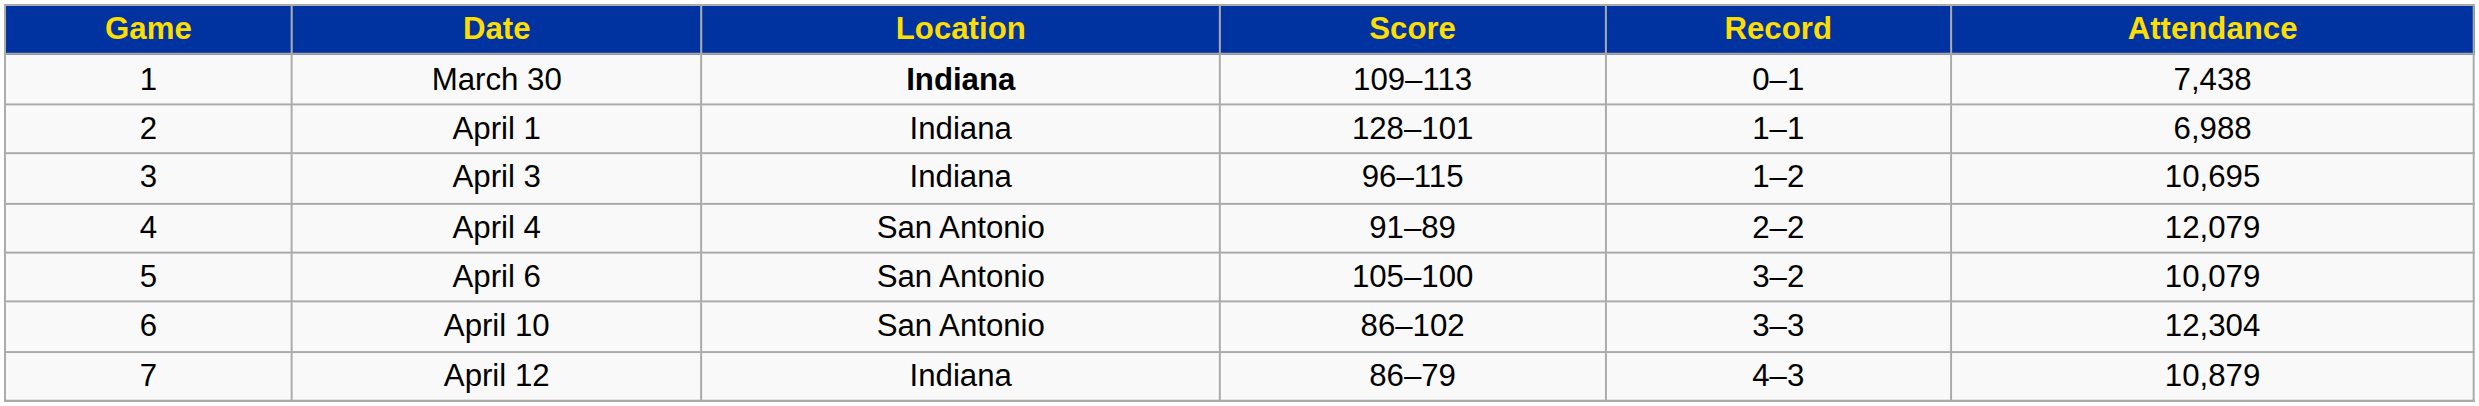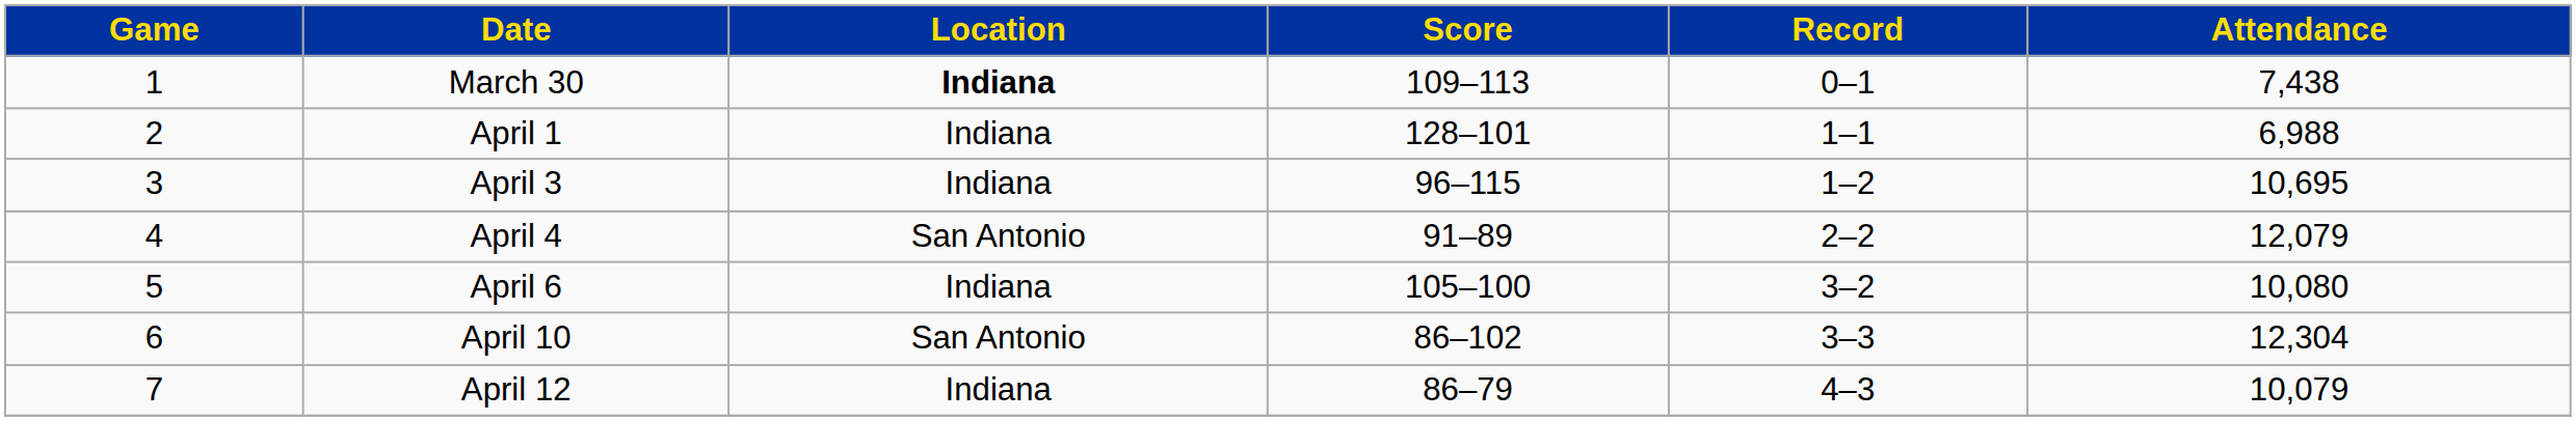April 6 | Location: San Antonio -> Indiana
April 6 | Attendance: 10,079 -> 10,080
April 12 | Attendance: 10,879 -> 10,079
